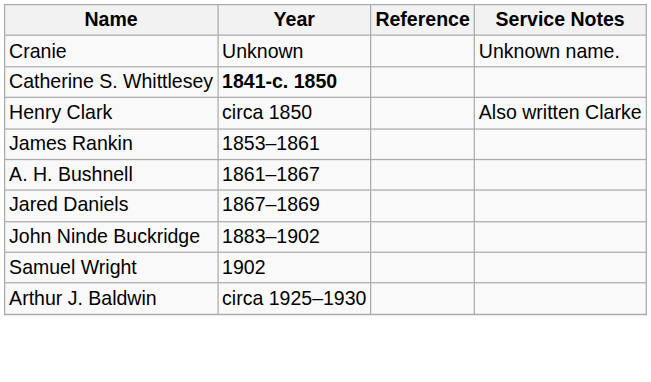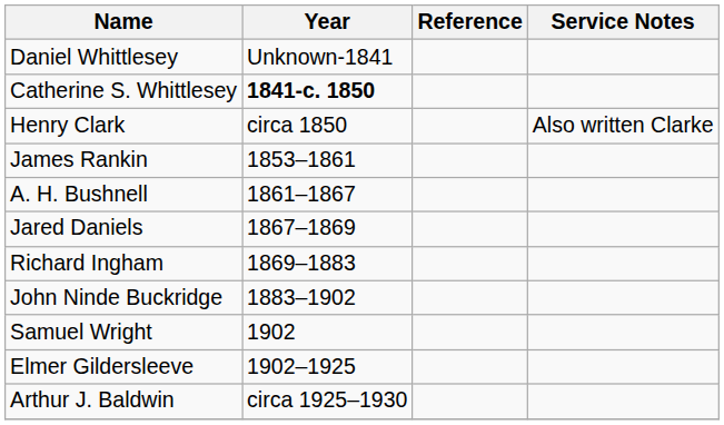- row: Cranie | Unknown | Unknown name.
+ row: Daniel Whittlesey | Unknown-1841
+ row: Richard Ingham | 1869–1883
+ row: Elmer Gildersleeve | 1902–1925
